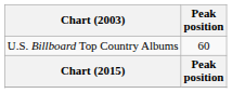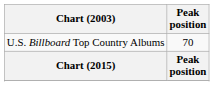U.S. Billboard Top Country Albums | Peak position: 60 -> 70
